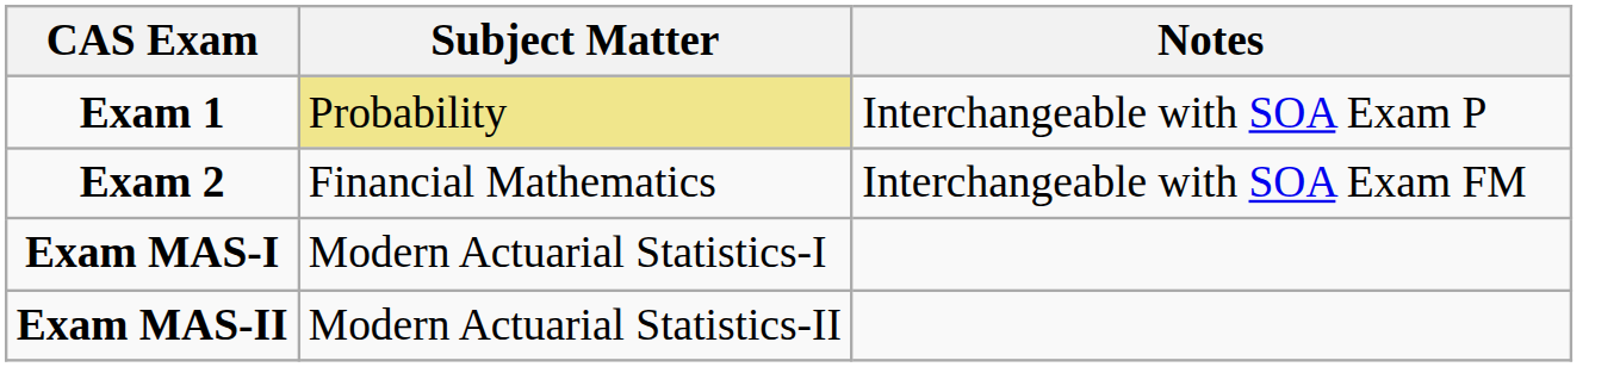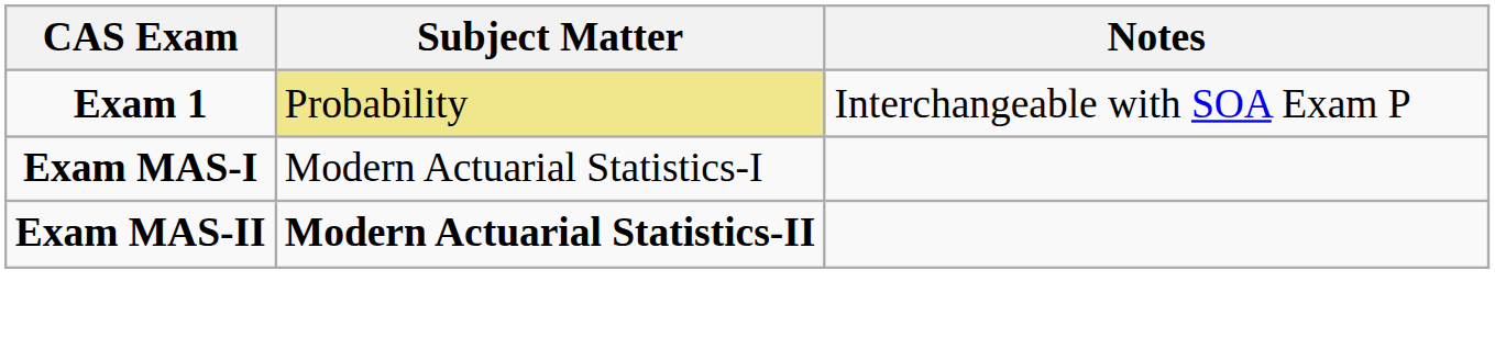- row: Exam 2 | Financial Mathematics | Interchangeable with SOA Exam FM
Exam MAS-II | Subject Matter: normal -> bold
